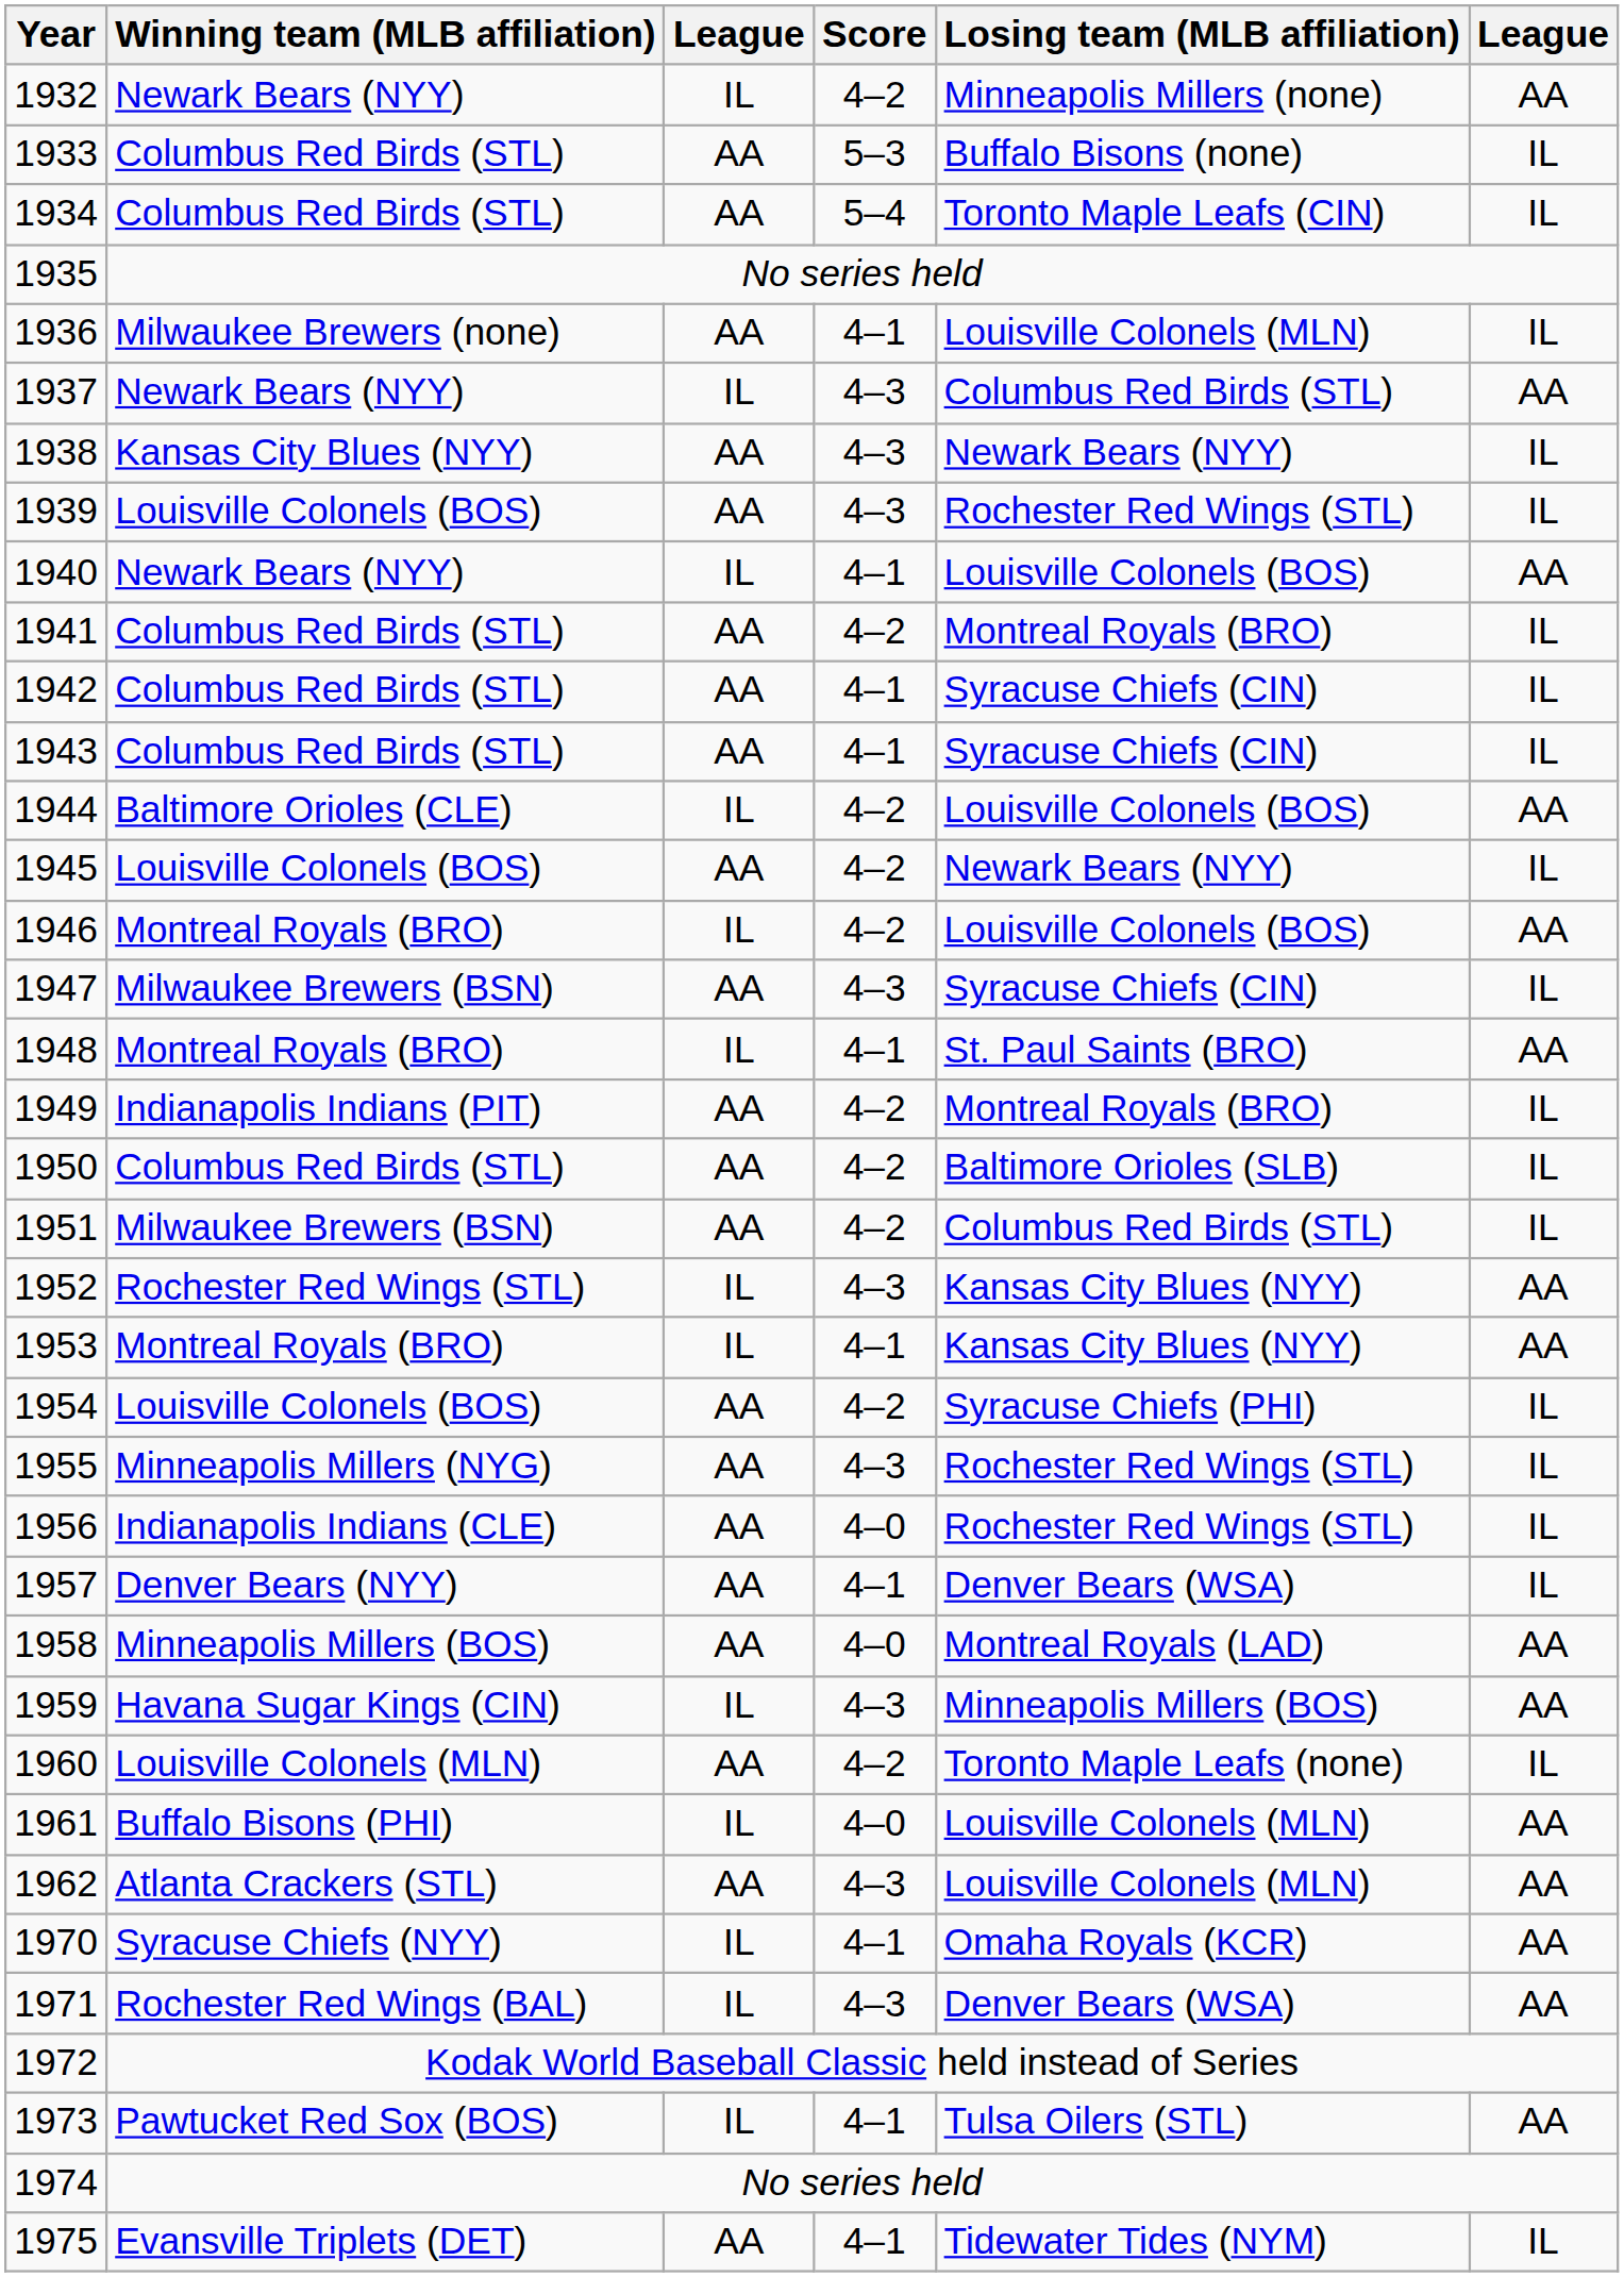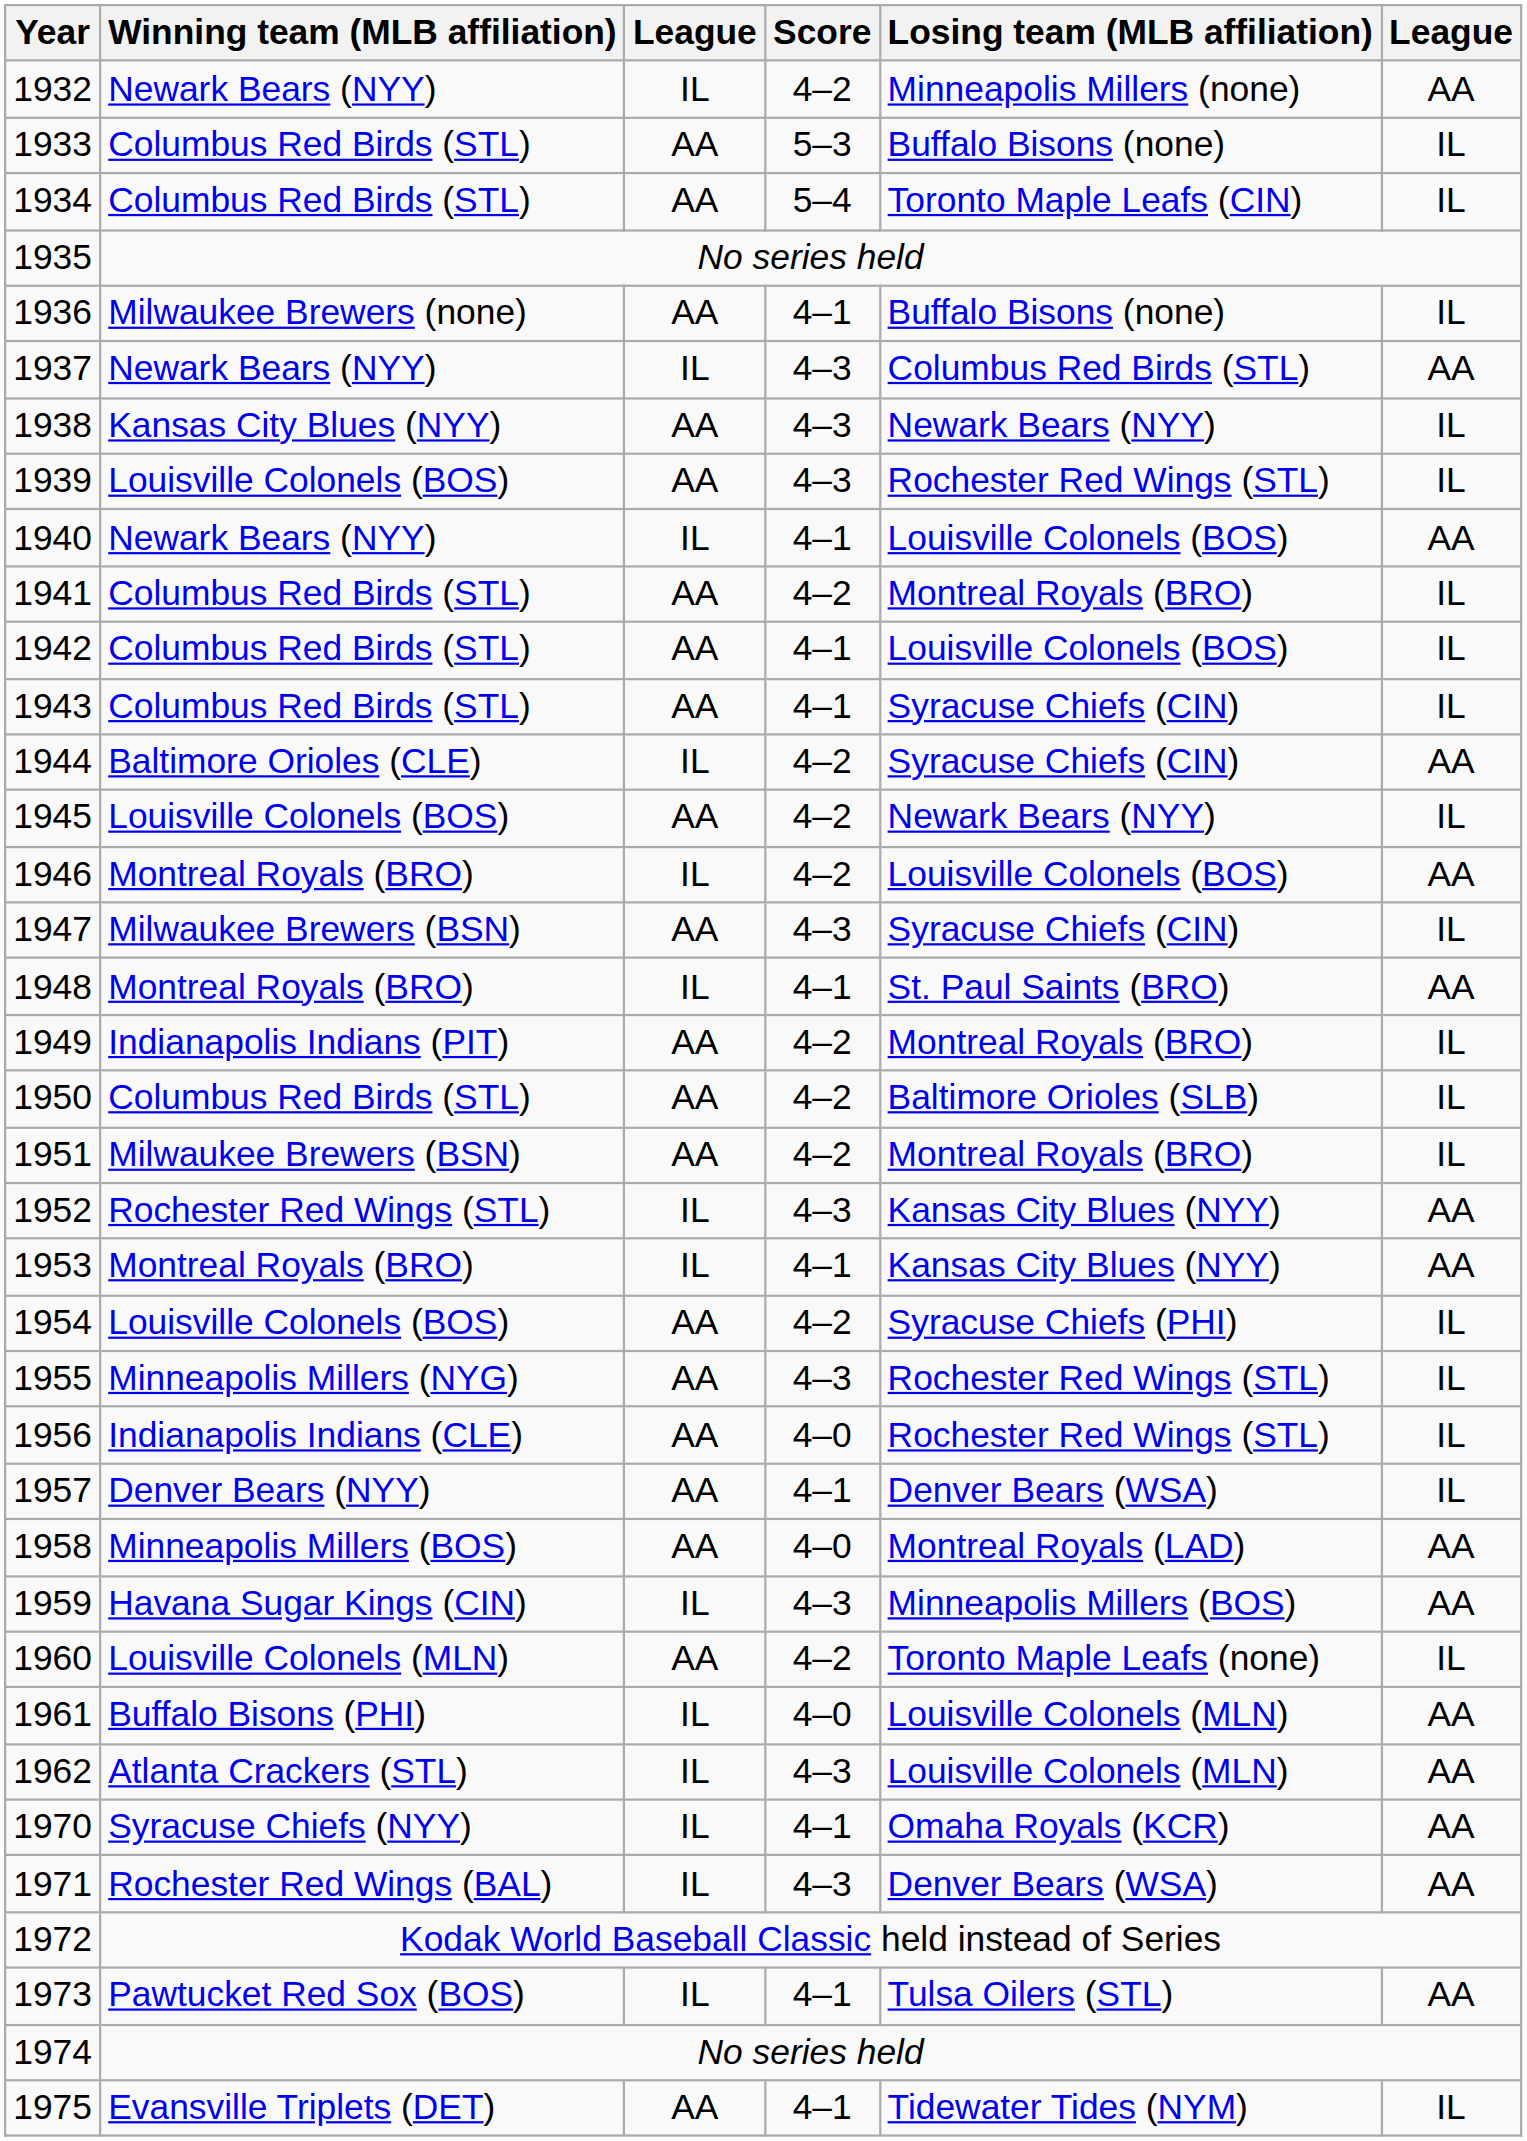1936 | Losing team (MLB affiliation): Louisville Colonels (MLN) -> Buffalo Bisons (none)
1942 | Losing team (MLB affiliation): Syracuse Chiefs (CIN) -> Louisville Colonels (BOS)
1944 | Losing team (MLB affiliation): Louisville Colonels (BOS) -> Syracuse Chiefs (CIN)
1951 | Losing team (MLB affiliation): Columbus Red Birds (STL) -> Montreal Royals (BRO)
1962 | column 3: AA -> IL
